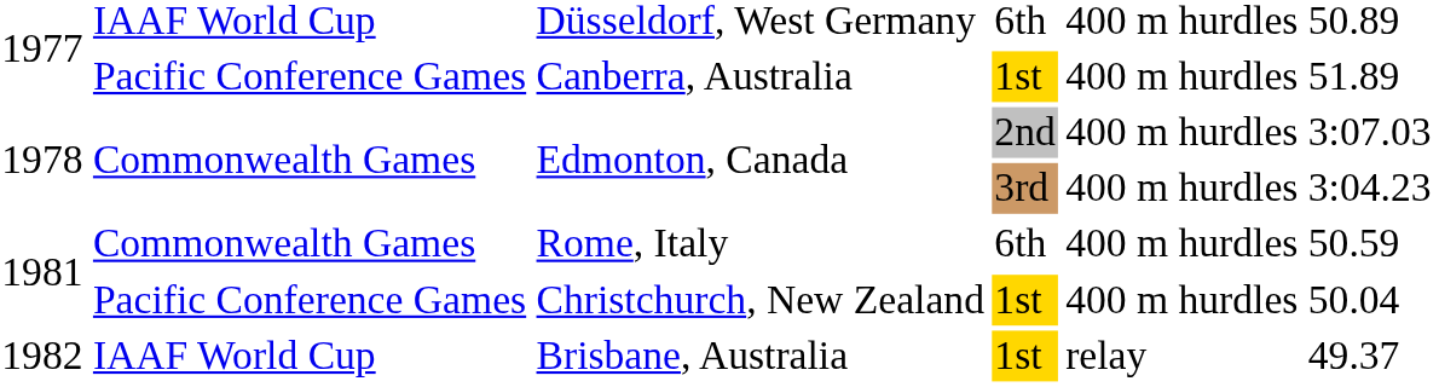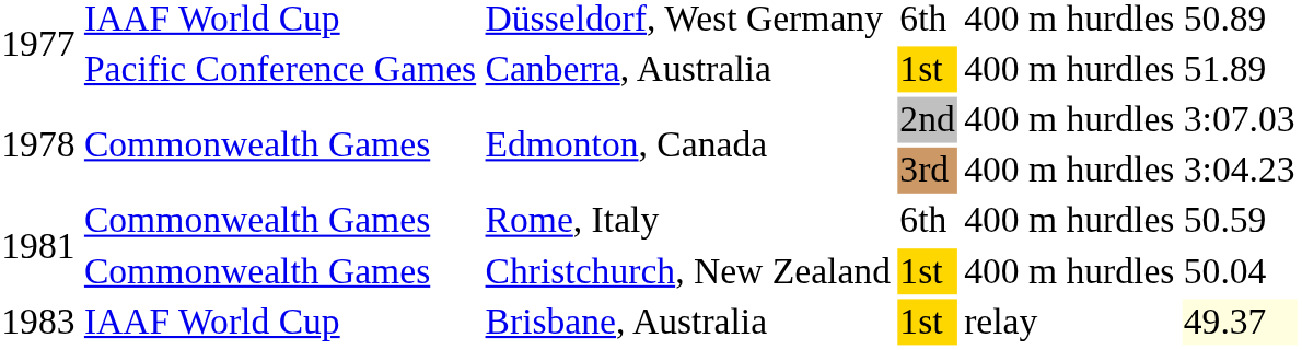Christchurch, New Zealand | column 2: Pacific Conference Games -> Commonwealth Games
Brisbane, Australia | column 1: 1982 -> 1983
Brisbane, Australia | column 6: no background -> lightyellow background
